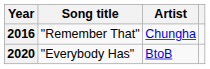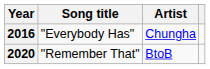2016 | Song title: "Remember That" -> "Everybody Has"
2020 | Song title: "Everybody Has" -> "Remember That"
